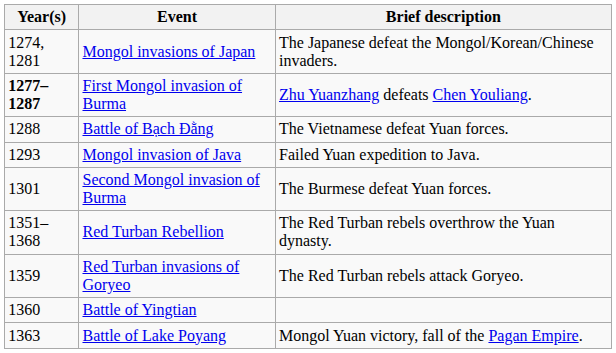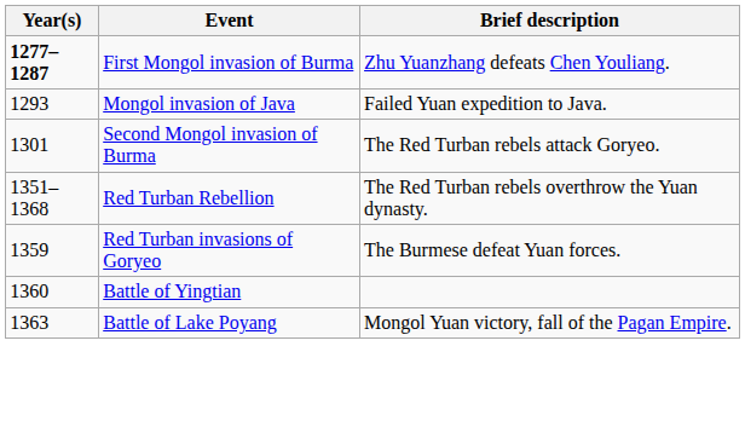- row: 1274, 1281 | Mongol invasions of Japan | The Japanese defeat the Mongol/Korean/Chinese invaders.
- row: 1288 | Battle of Bạch Đằng | The Vietnamese defeat Yuan forces.
Second Mongol invasion of Burma | Brief description: The Burmese defeat Yuan forces. -> The Red Turban rebels attack Goryeo.
Red Turban invasions of Goryeo | Brief description: The Red Turban rebels attack Goryeo. -> The Burmese defeat Yuan forces.
